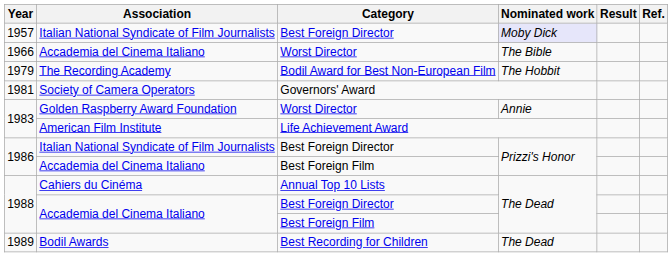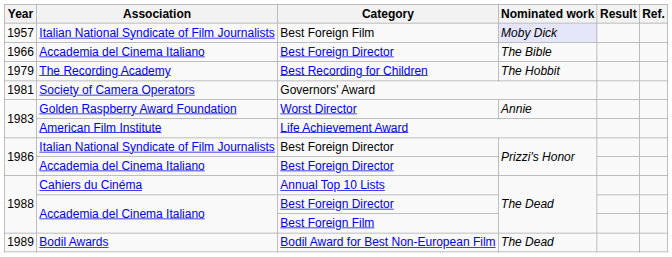1957 | Category: Best Foreign Director -> Best Foreign Film
1966 | Category: Worst Director -> Best Foreign Director
1979 | Category: Bodil Award for Best Non-European Film -> Best Recording for Children
1986 / Accademia del Cinema Italiano | Category: Best Foreign Film -> Best Foreign Director
1989 | Category: Best Recording for Children -> Bodil Award for Best Non-European Film
